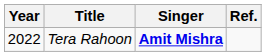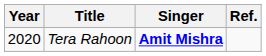Tera Rahoon | Year: 2022 -> 2020
